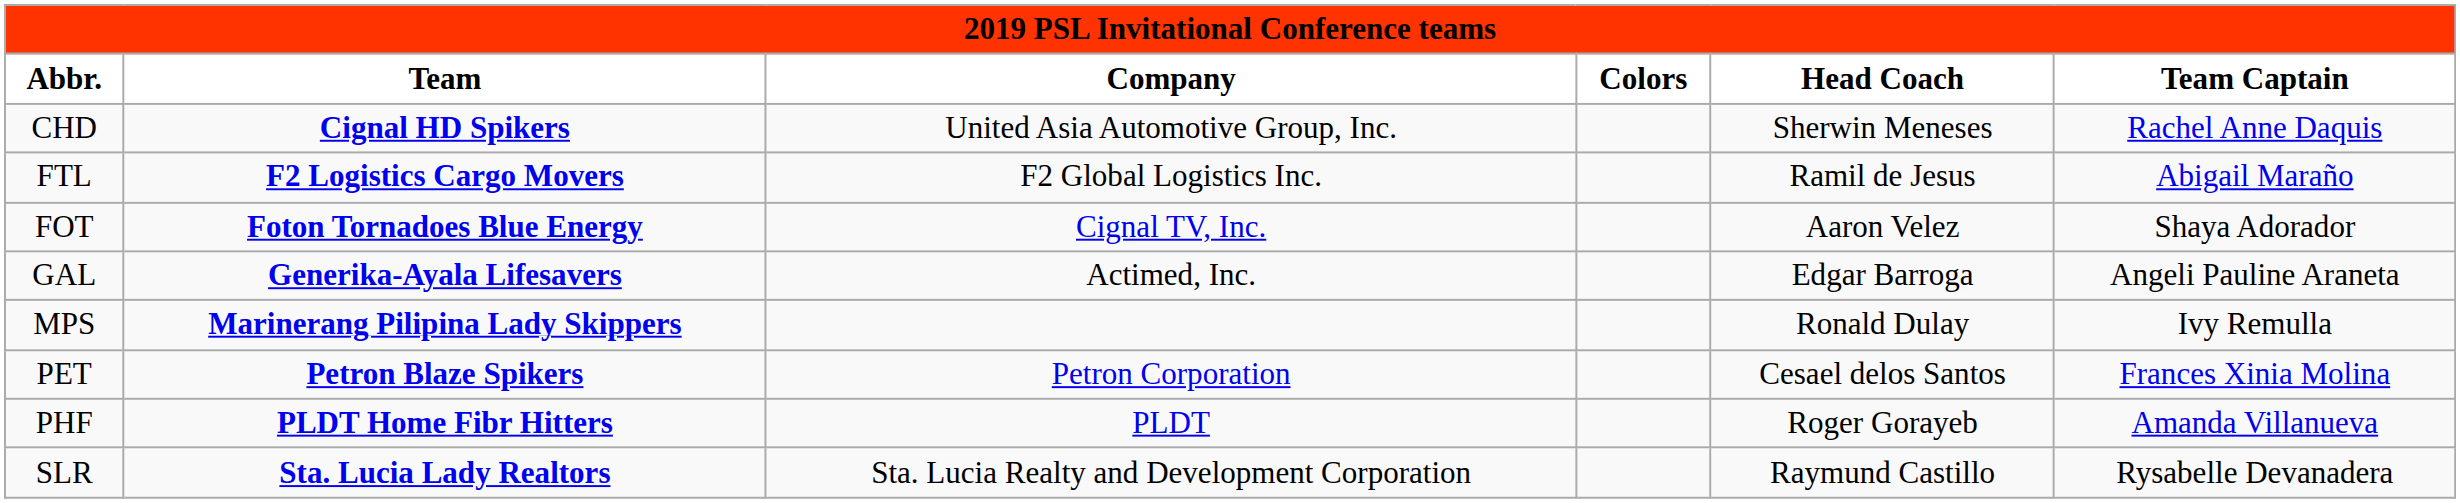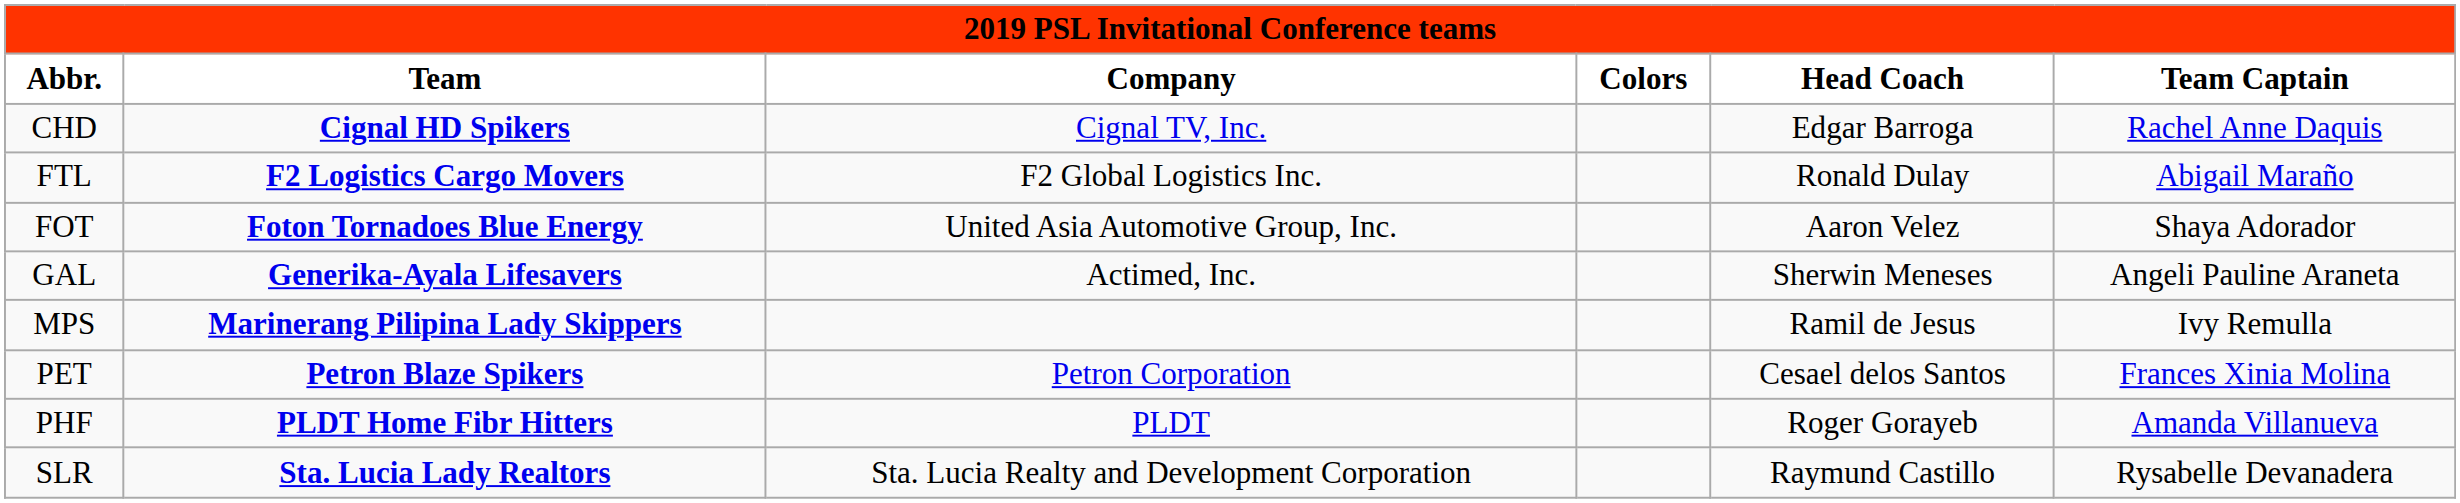CHD | Company: United Asia Automotive Group, Inc. -> Cignal TV, Inc.
CHD | Head Coach: Sherwin Meneses -> Edgar Barroga
FTL | Head Coach: Ramil de Jesus -> Ronald Dulay
FOT | Company: Cignal TV, Inc. -> United Asia Automotive Group, Inc.
GAL | Head Coach: Edgar Barroga -> Sherwin Meneses
MPS | Head Coach: Ronald Dulay -> Ramil de Jesus
